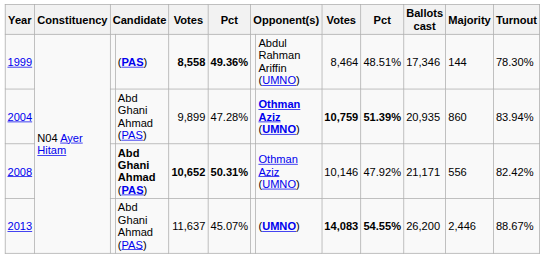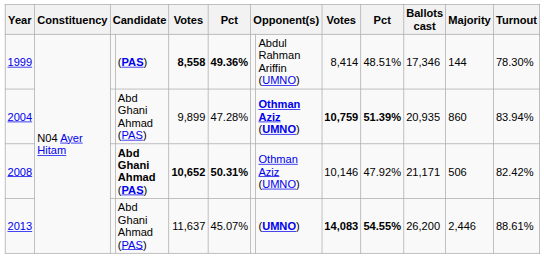1999 | column 9: 8,464 -> 8,414
2008 | Majority: 556 -> 506
2013 | Turnout: 88.67% -> 88.61%
